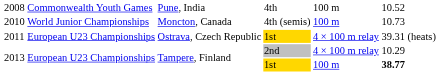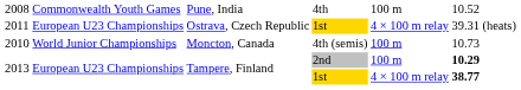rows swapped: 2010 <-> 2011
2013 / 2nd | column 5: 4 × 100 m relay -> 100 m
2013 / 2nd | column 6: normal -> bold
2013 / 1st | column 5: 100 m -> 4 × 100 m relay
